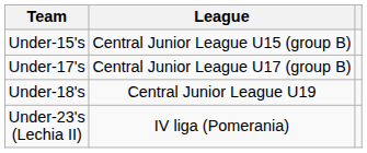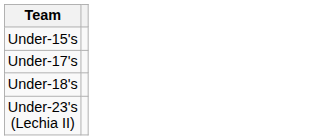- column: League | Central Junior League U15 (group B) | Central Junior League U17 (group B) | Central Junior League U19 | IV liga (Pomerania)
